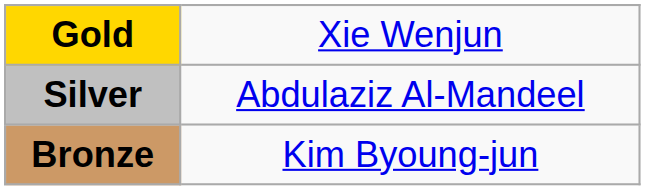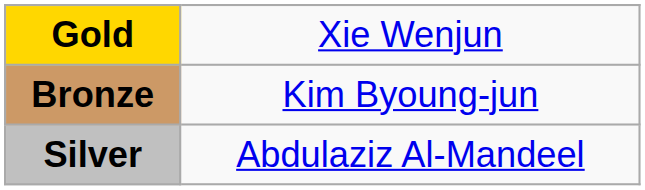rows swapped: Silver <-> Bronze
